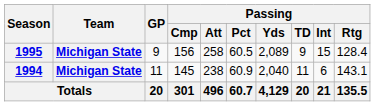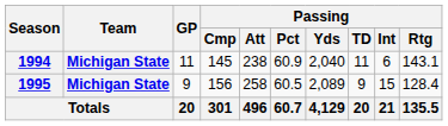rows swapped: 1994 <-> 1995
